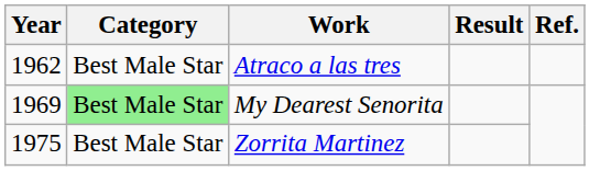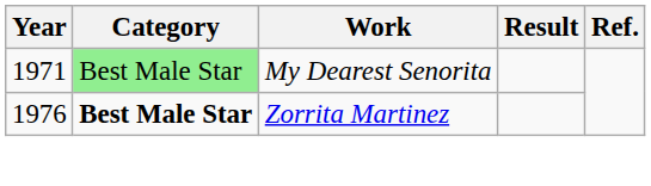- row: 1962 | Best Male Star | Atraco a las tres
My Dearest Senorita | Year: 1969 -> 1971
Zorrita Martinez | Year: 1975 -> 1976
Zorrita Martinez | Category: normal -> bold
